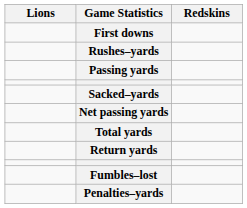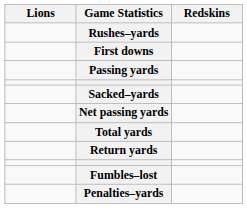rows swapped: First downs <-> Rushes–yards
